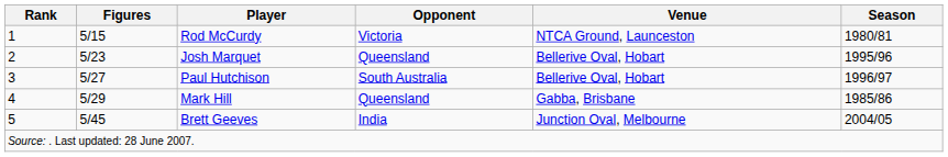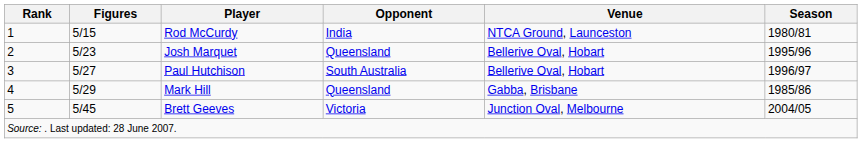Rod McCurdy | Opponent: Victoria -> India
Brett Geeves | Opponent: India -> Victoria
